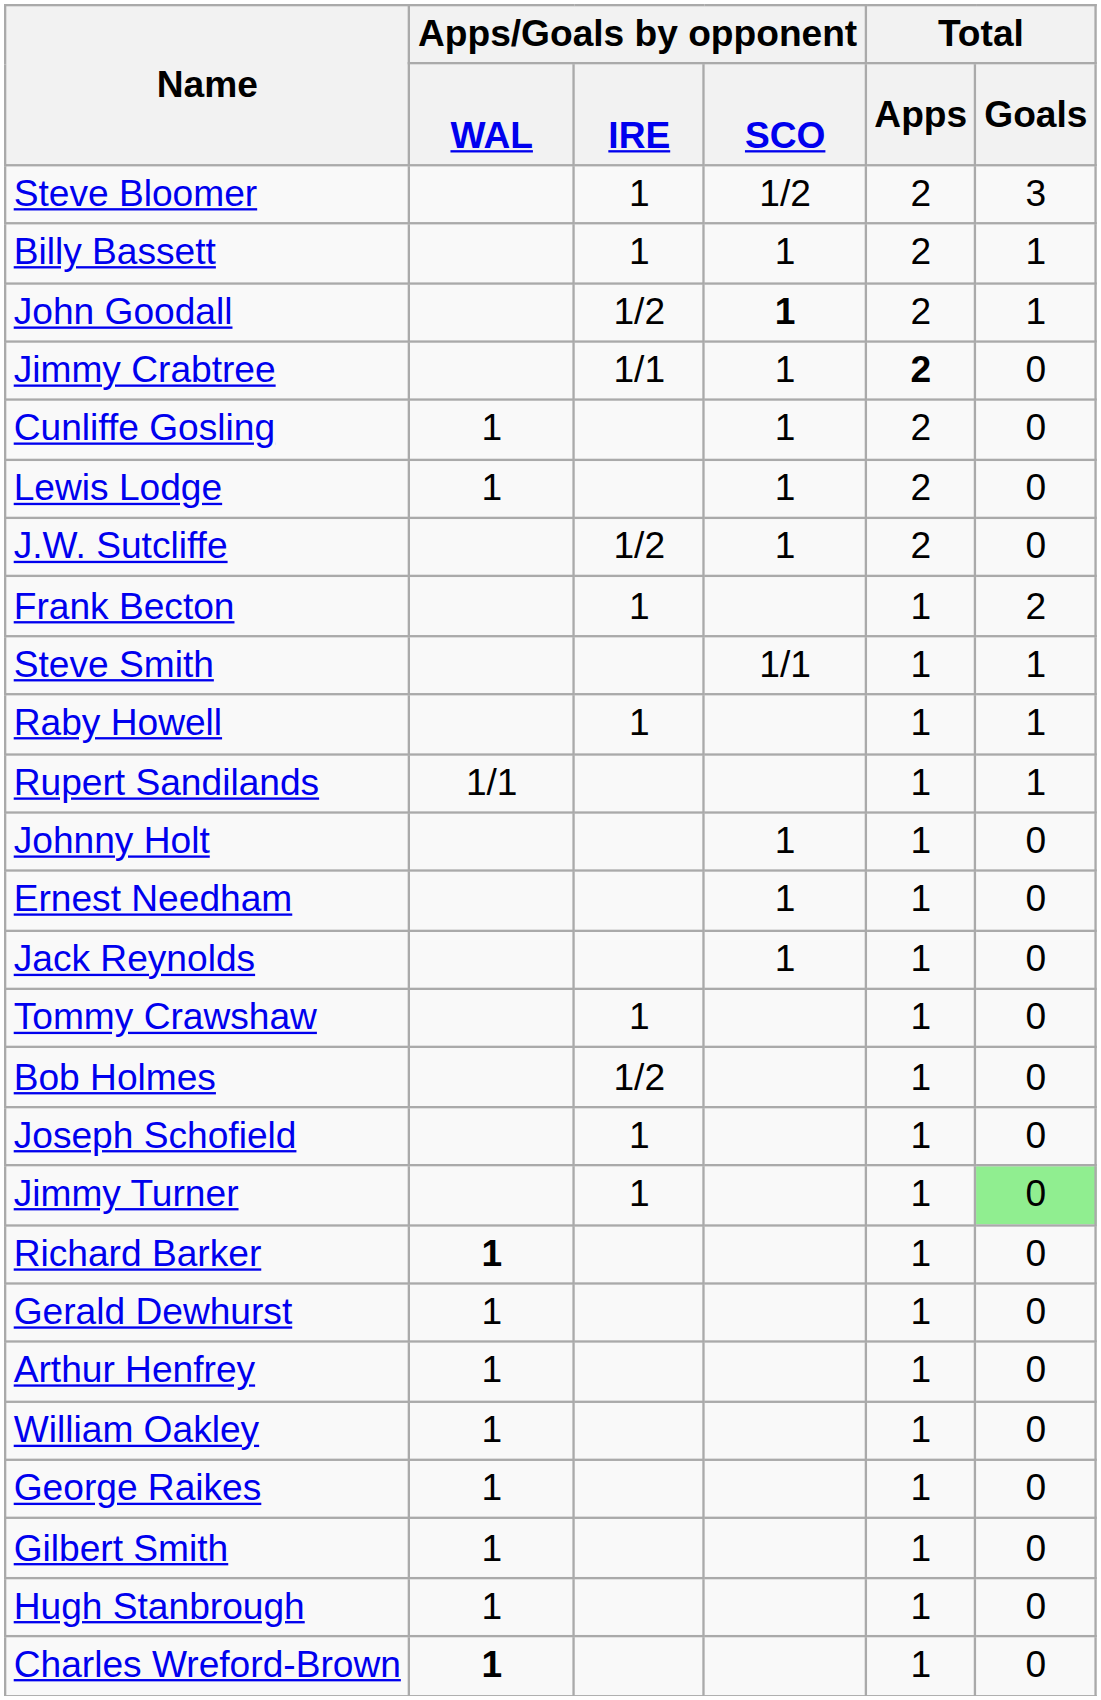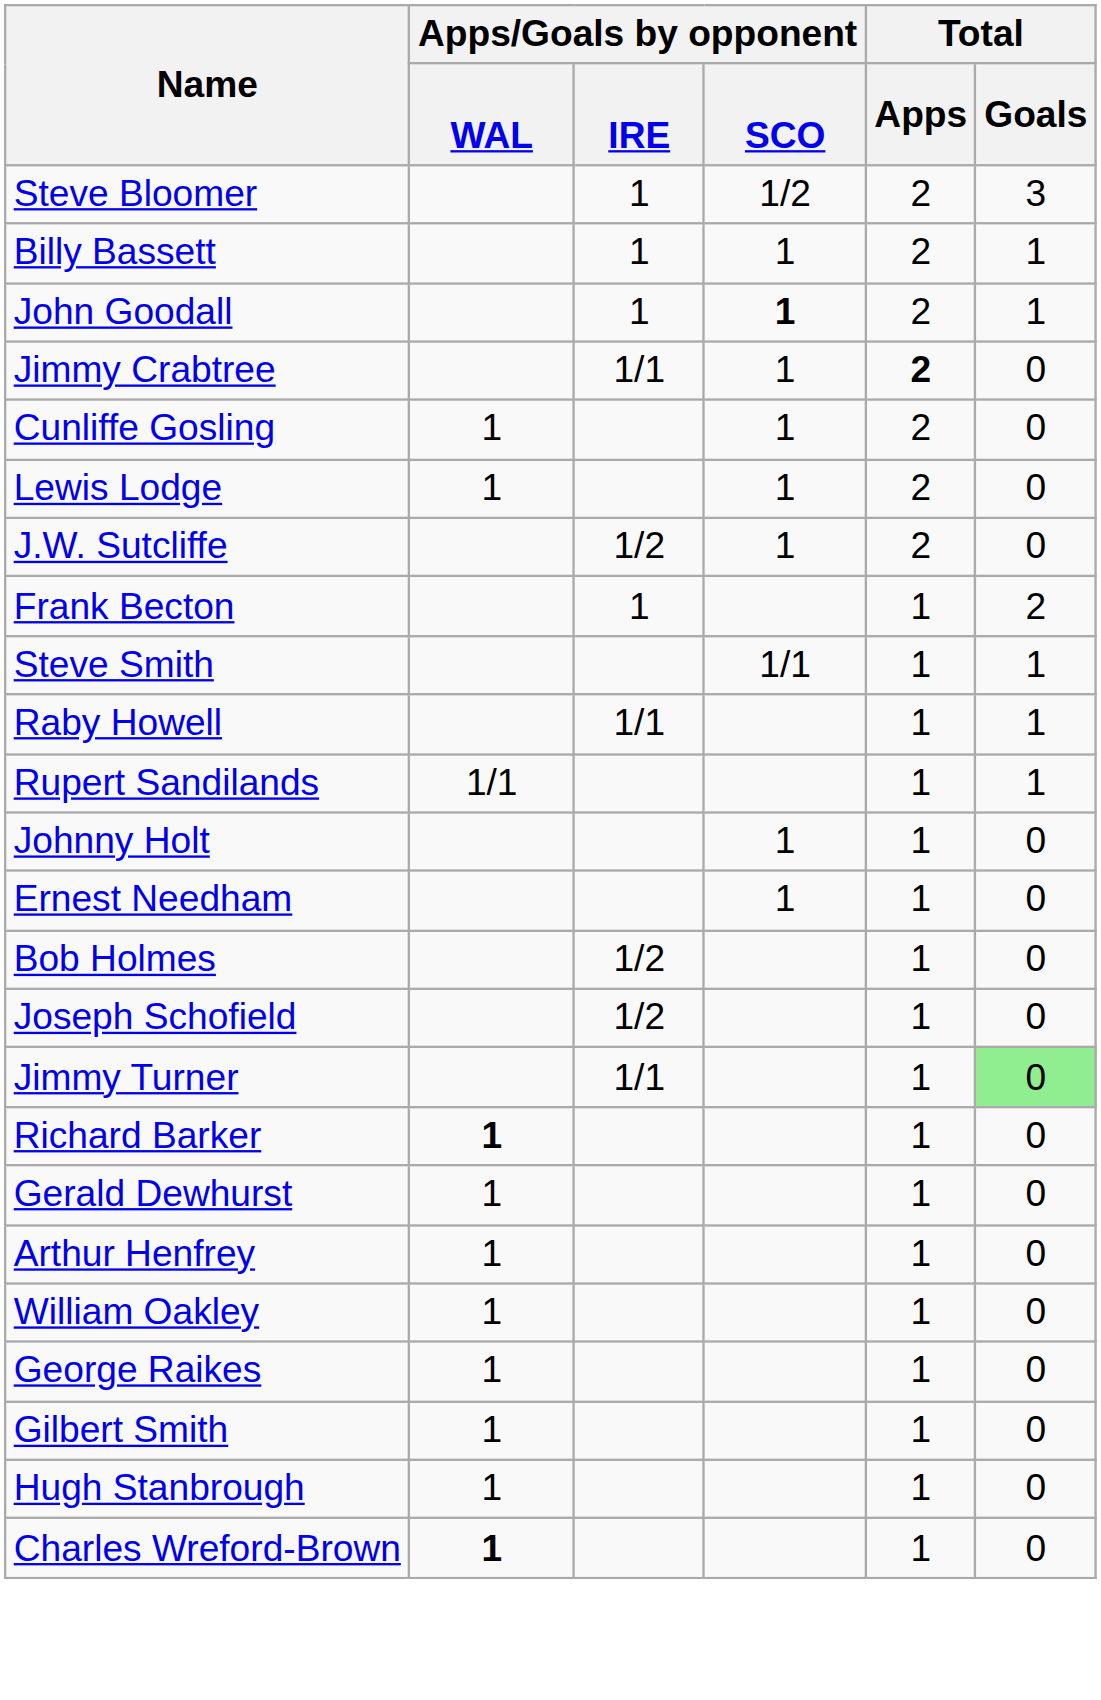John Goodall | Apps/Goals by opponent / IRE: 1/2 -> 1
Raby Howell | Apps/Goals by opponent / IRE: 1 -> 1/1
- row: Jack Reynolds | 1 | 1 | 0
- row: Tommy Crawshaw | 1 | 1 | 0
Joseph Schofield | Apps/Goals by opponent / IRE: 1 -> 1/2
Jimmy Turner | Apps/Goals by opponent / IRE: 1 -> 1/1
